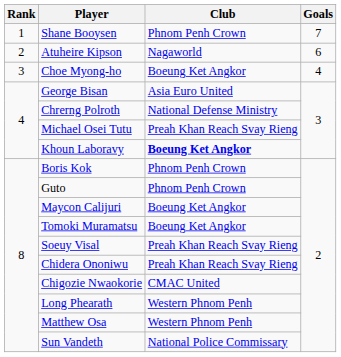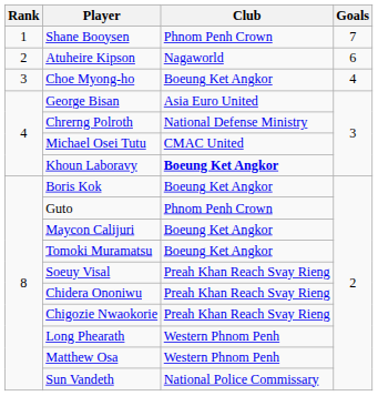Michael Osei Tutu | Club: Preah Khan Reach Svay Rieng -> CMAC United
Boris Kok | Club: Phnom Penh Crown -> Boeung Ket Angkor
Chigozie Nwaokorie | Club: CMAC United -> Preah Khan Reach Svay Rieng
